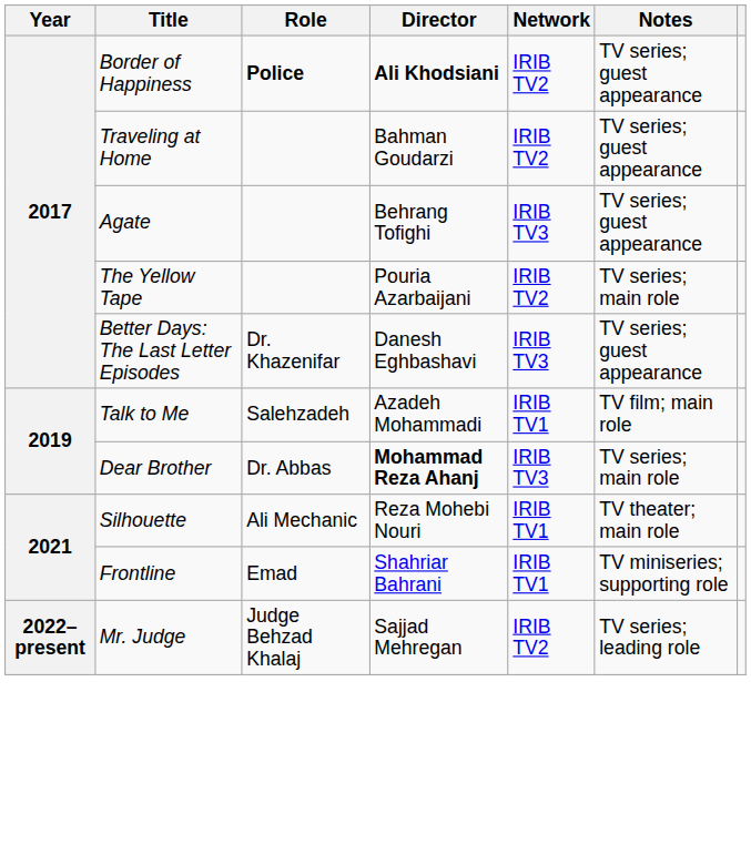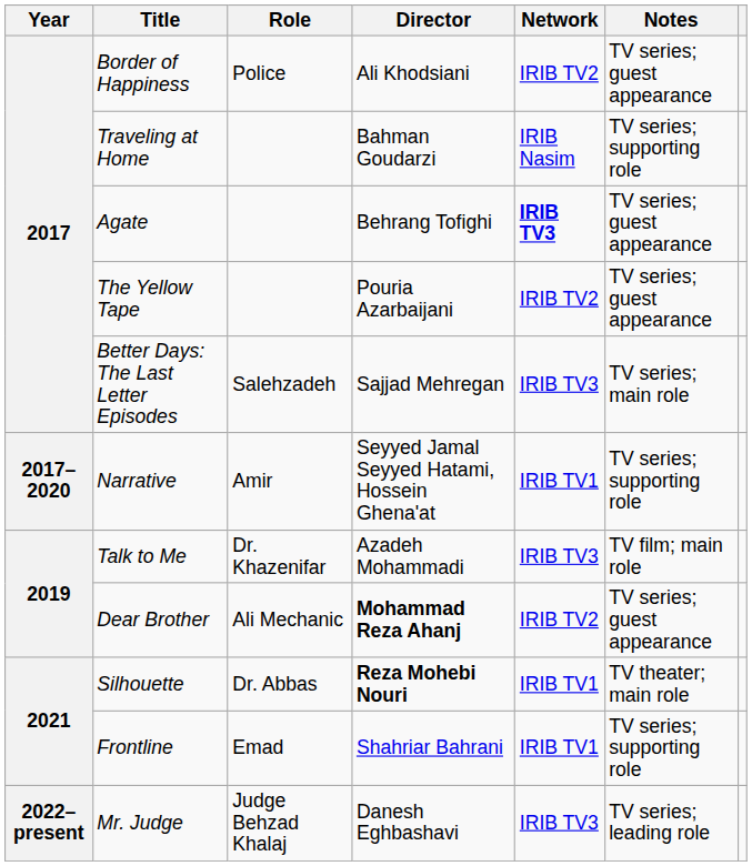Border of Happiness | Role: bold -> normal
Border of Happiness | Director: bold -> normal
Traveling at Home | Network: IRIB TV2 -> IRIB Nasim
Traveling at Home | Notes: TV series; guest appearance -> TV series; supporting role
Agate | Network: normal -> bold
The Yellow Tape | Notes: TV series; main role -> TV series; guest appearance
Better Days: The Last Letter Episodes | Role: Dr. Khazenifar -> Salehzadeh
Better Days: The Last Letter Episodes | Director: Danesh Eghbashavi -> Sajjad Mehregan
Better Days: The Last Letter Episodes | Notes: TV series; guest appearance -> TV series; main role
+ row: 2017–2020 | Narrative | Amir | Seyyed Jamal Seyyed Hatami, Hossein Ghena'at | IRIB TV1 | TV series; supporting role
Talk to Me | Role: Salehzadeh -> Dr. Khazenifar
Talk to Me | Network: IRIB TV1 -> IRIB TV3
Dear Brother | Role: Dr. Abbas -> Ali Mechanic
Dear Brother | Network: IRIB TV3 -> IRIB TV2
Dear Brother | Notes: TV series; main role -> TV series; guest appearance
Silhouette | Role: Ali Mechanic -> Dr. Abbas
Silhouette | Director: normal -> bold
Frontline | Notes: TV miniseries; supporting role -> TV series; supporting role
Mr. Judge | Director: Sajjad Mehregan -> Danesh Eghbashavi
Mr. Judge | Network: IRIB TV2 -> IRIB TV3
